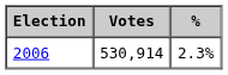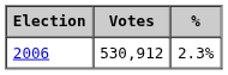2006 | Votes: 530,914 -> 530,912
